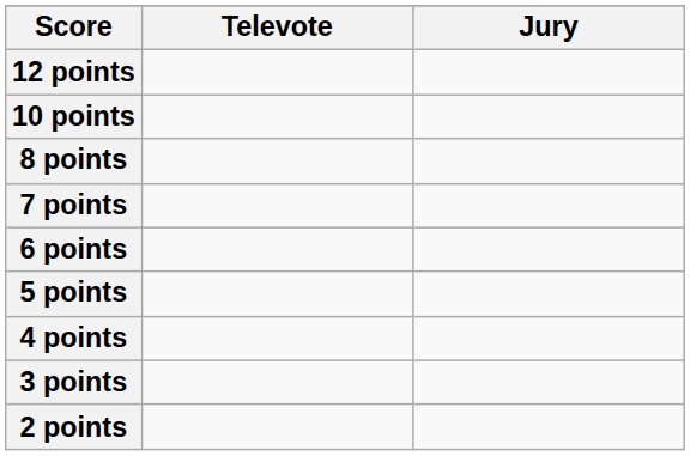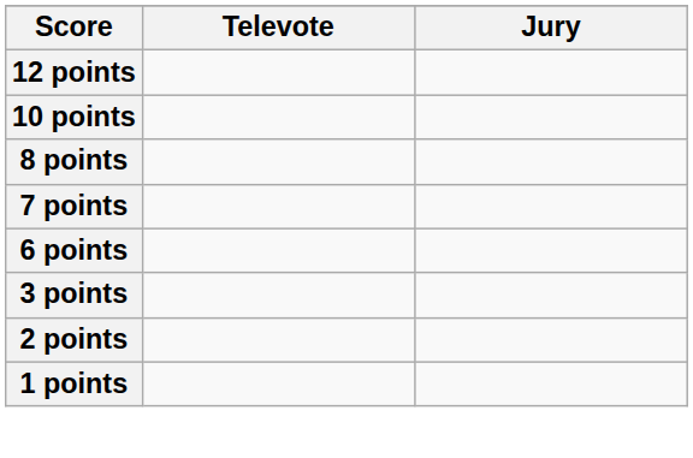- row: 5 points
- row: 4 points
+ row: 1 points
